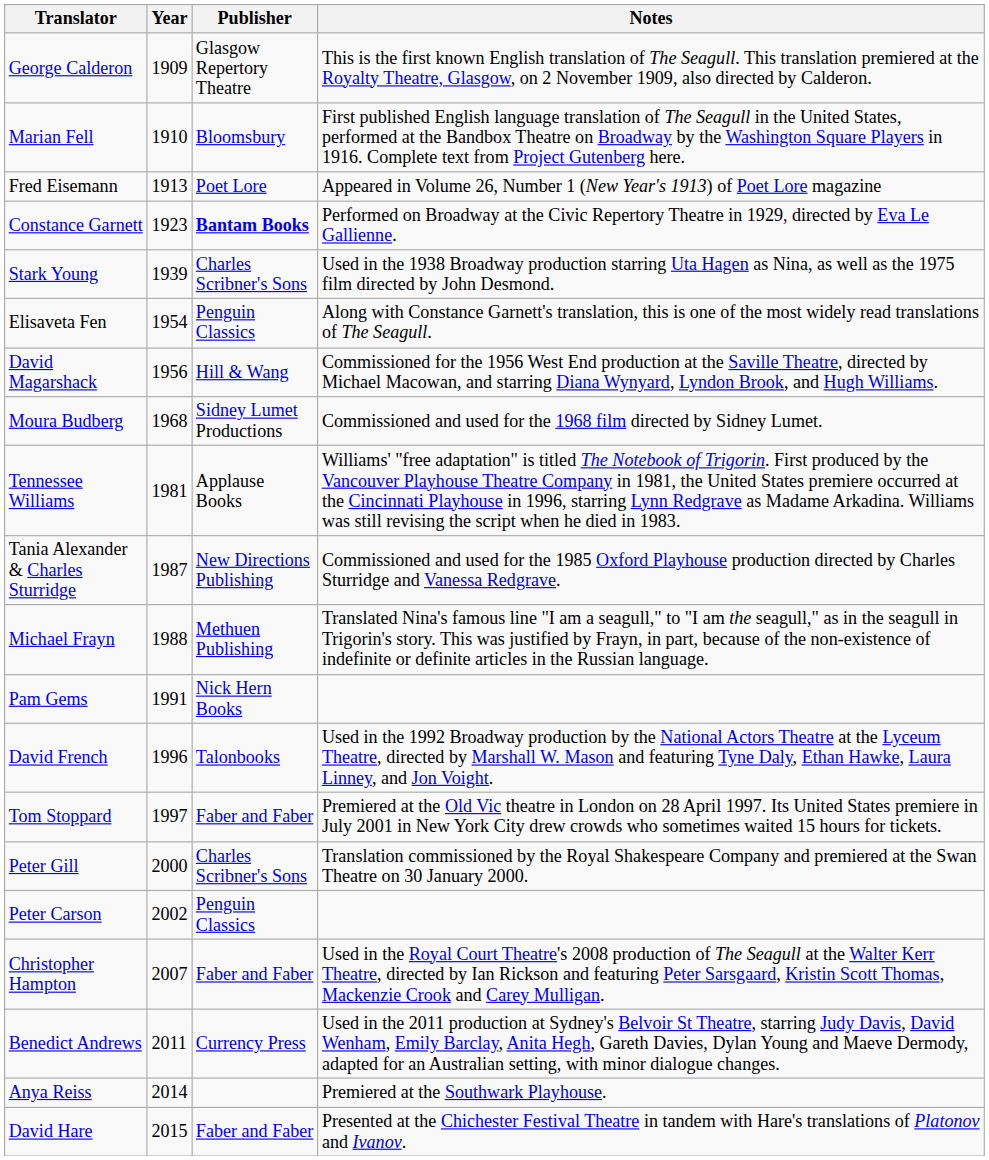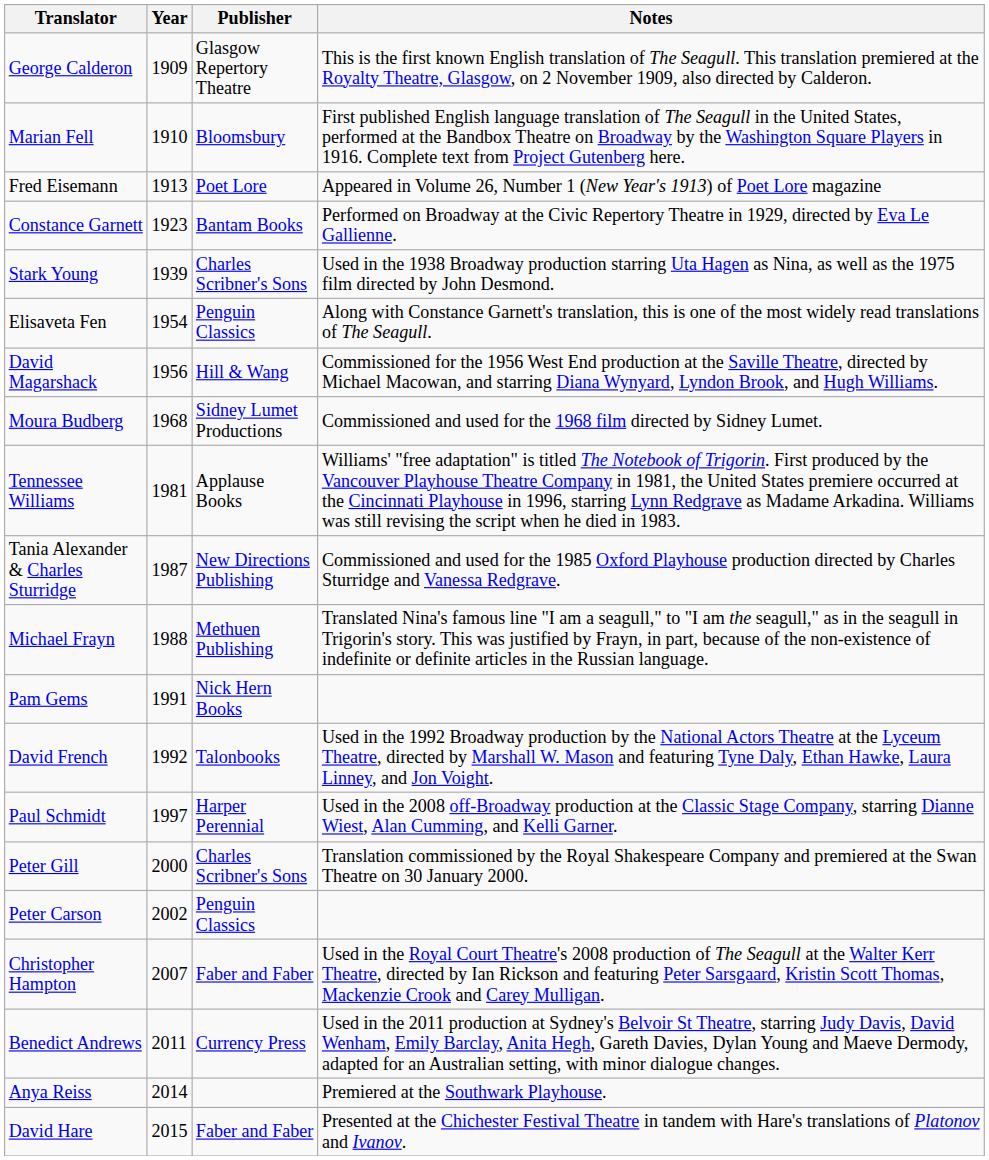Constance Garnett | Publisher: bold -> normal
David French | Year: 1996 -> 1992
+ row: Paul Schmidt | 1997 | Harper Perennial | Used in the 2008 off-Broadway production at the Classic Stage Company, starring Dianne Wiest, Alan Cumming, and Kelli Garner.
- row: Tom Stoppard | 1997 | Faber and Faber | Premiered at the Old Vic theatre in London on 28 April 1997. Its United States premiere in July 2001 in New York City drew crowds who sometimes waited 15 hours for tickets.
